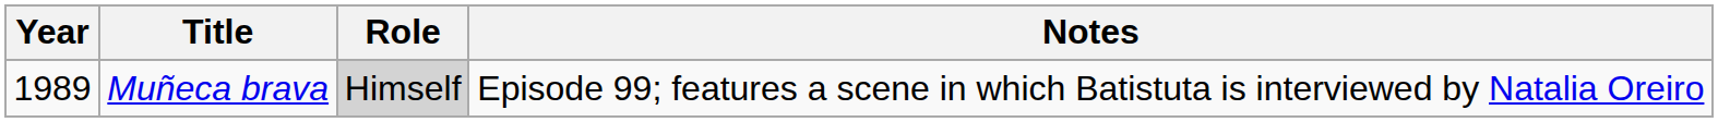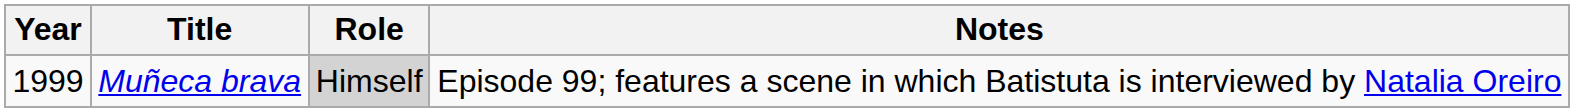Muñeca brava | Year: 1989 -> 1999
